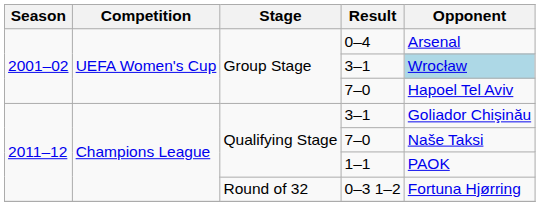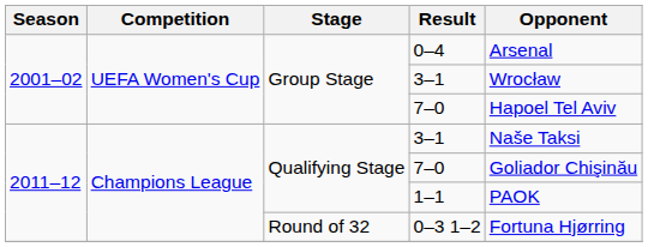Group Stage / 3–1 | Opponent: lightblue background -> no background
Qualifying Stage / 3–1 | Opponent: Goliador Chişinău -> Naše Taksi
Qualifying Stage / 7–0 | Opponent: Naše Taksi -> Goliador Chişinău
